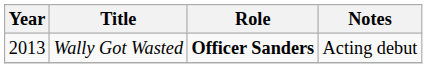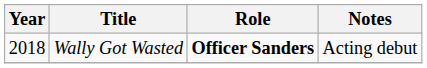Wally Got Wasted | Year: 2013 -> 2018
